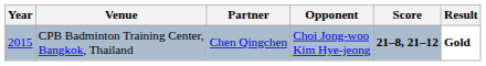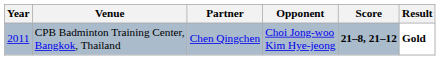CPB Badminton Training Center, Bangkok, Thailand | Year: 2015 -> 2011
